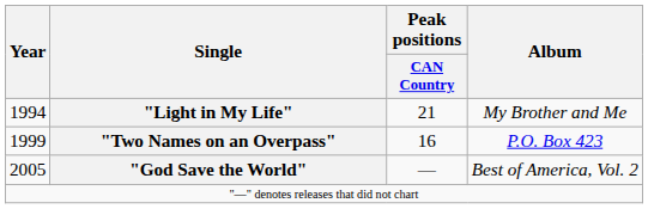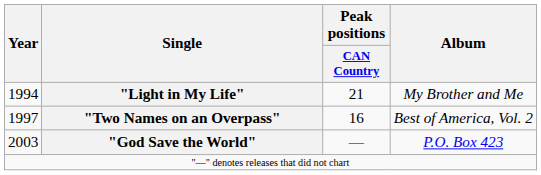"Two Names on an Overpass" | Year: 1999 -> 1997
"Two Names on an Overpass" | Album: P.O. Box 423 -> Best of America, Vol. 2
"God Save the World" | Year: 2005 -> 2003
"God Save the World" | Album: Best of America, Vol. 2 -> P.O. Box 423
